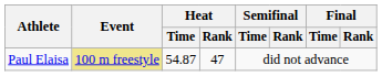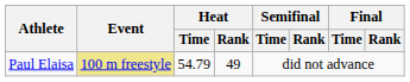Paul Elaisa | Heat / Time: 54.87 -> 54.79
Paul Elaisa | Heat / Rank: 47 -> 49
